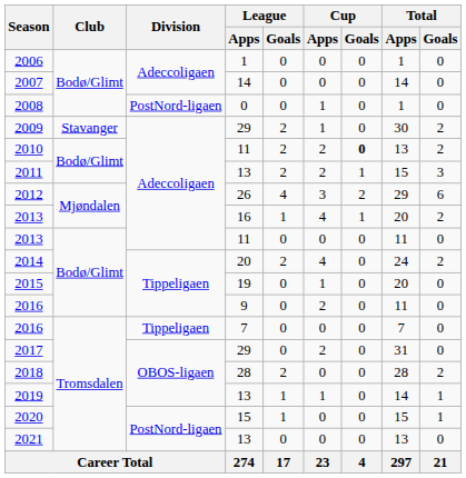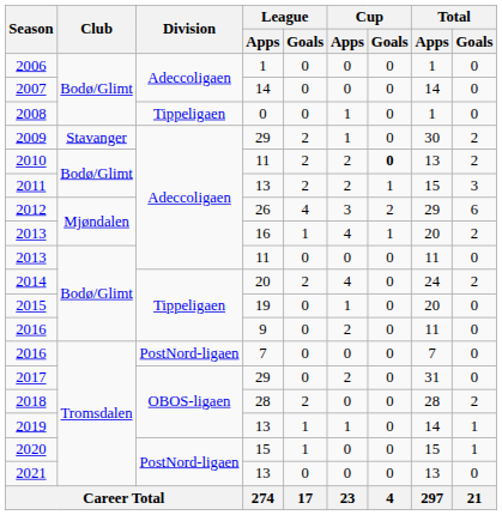2008 | Division: PostNord-ligaen -> Tippeligaen
2016 / 7 | Division: Tippeligaen -> PostNord-ligaen
